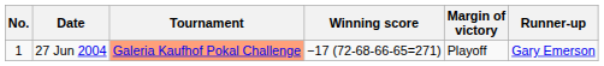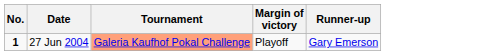- column: Winning score | −17 (72-68-66-65=271)
27 Jun 2004 | No.: normal -> bold
